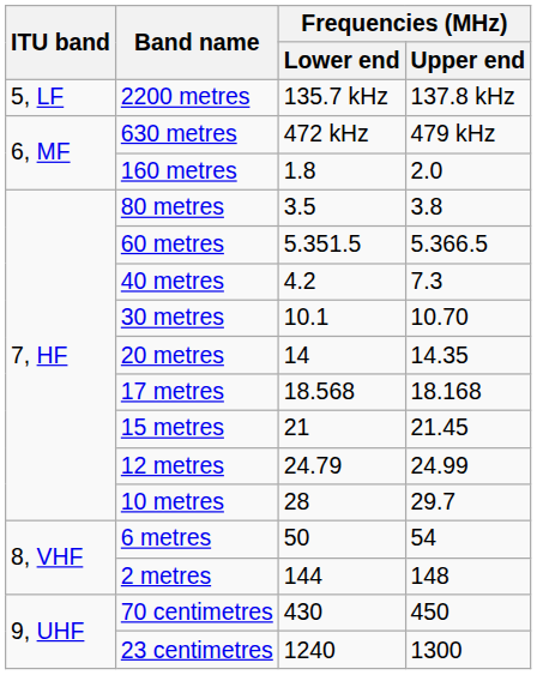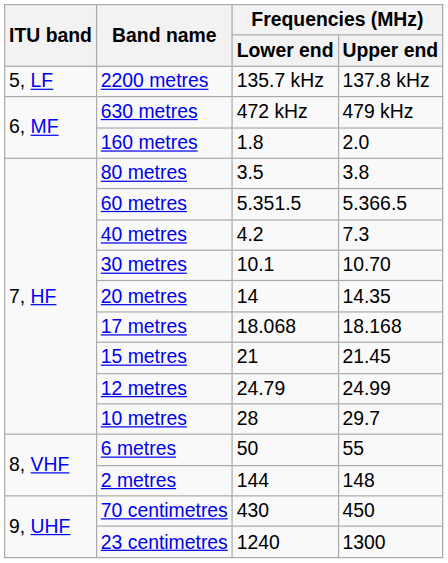17 metres | Frequencies (MHz) / Lower end: 18.568 -> 18.068
6 metres | Frequencies (MHz) / Upper end: 54 -> 55
